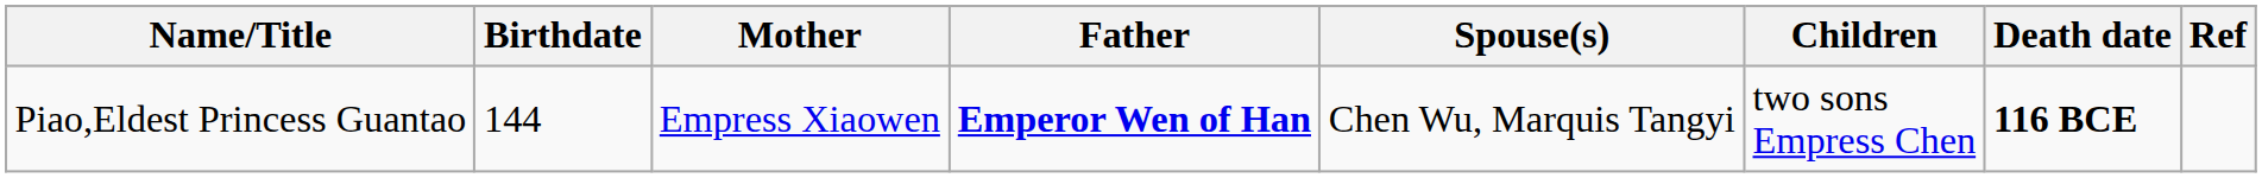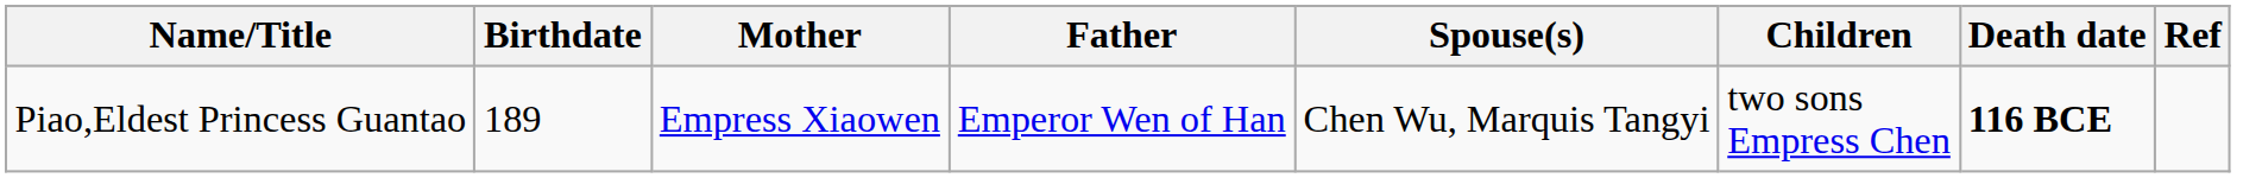Piao,Eldest Princess Guantao | Birthdate: 144 -> 189
Piao,Eldest Princess Guantao | Father: bold -> normal
